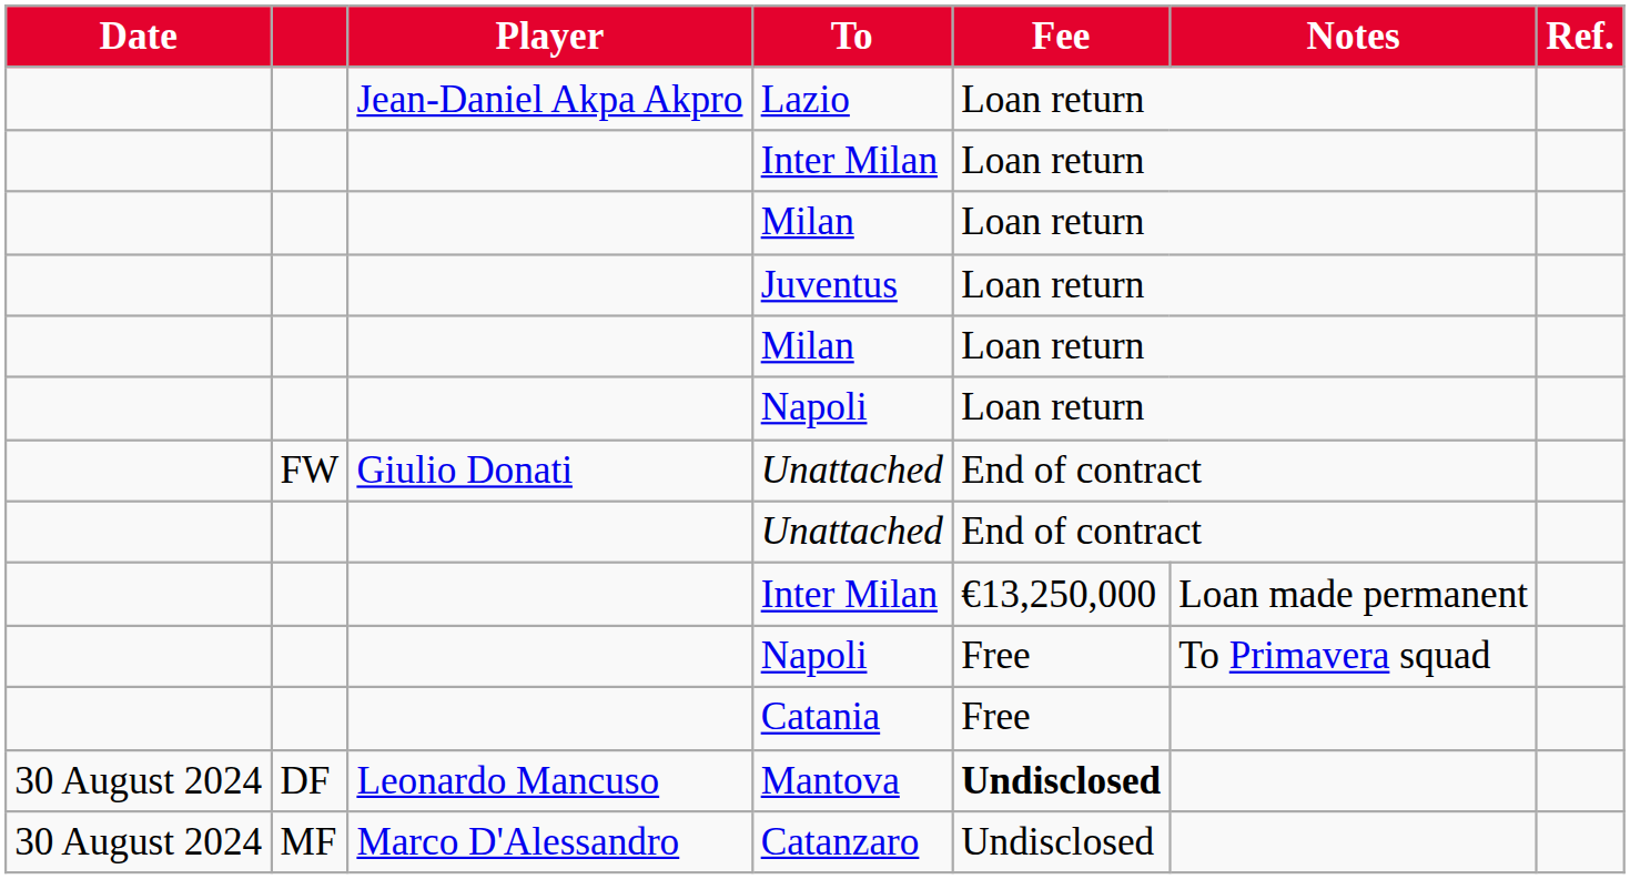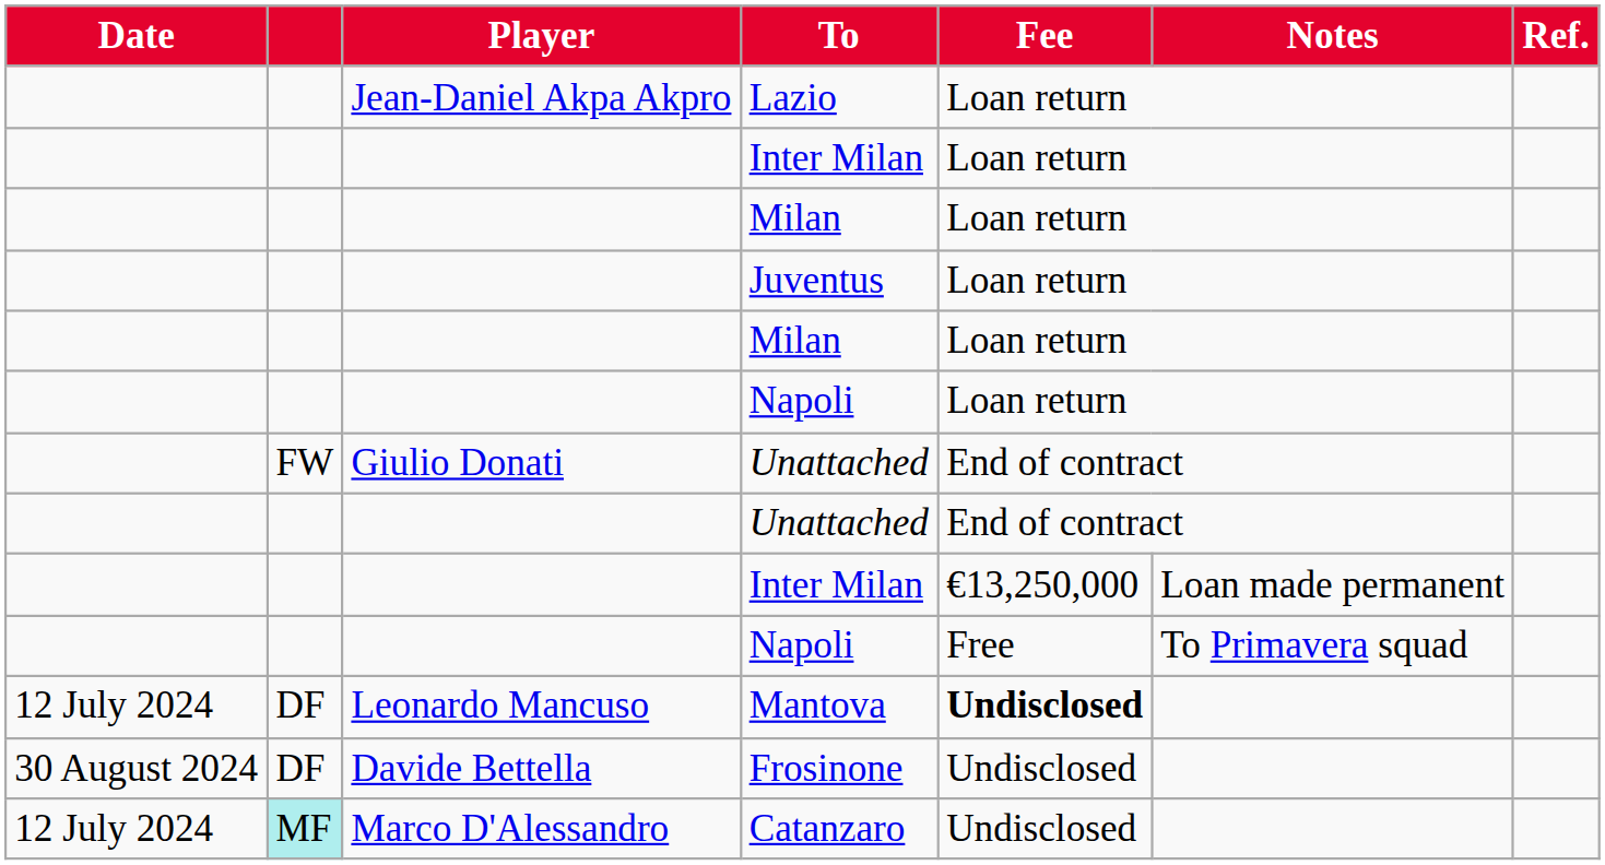- row: Catania | Free
Mantova | Date: 30 August 2024 -> 12 July 2024
+ row: 30 August 2024 | DF | Davide Bettella | Frosinone | Undisclosed
Catanzaro | Date: 30 August 2024 -> 12 July 2024
Catanzaro | column 2: no background -> paleturquoise background
